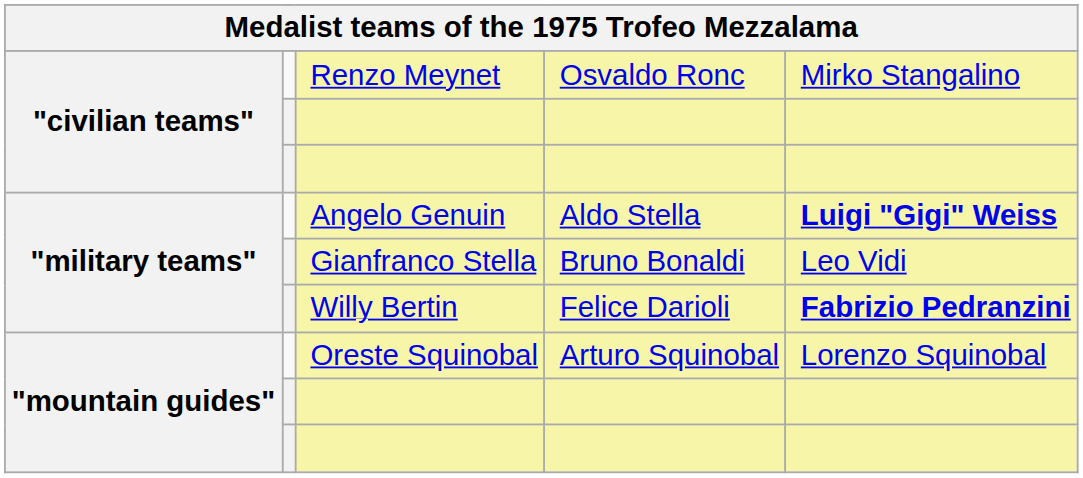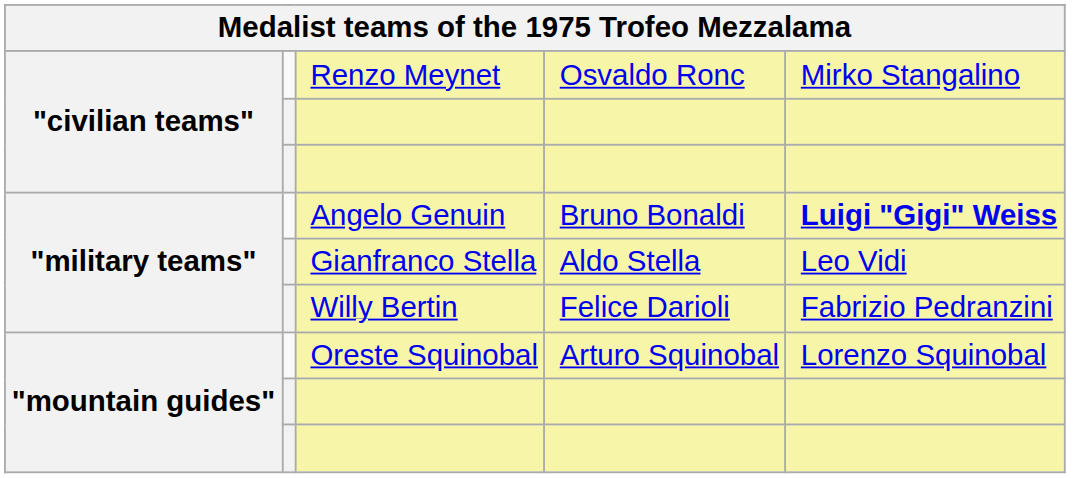Angelo Genuin | column 4: Aldo Stella -> Bruno Bonaldi
Gianfranco Stella | column 4: Bruno Bonaldi -> Aldo Stella
Willy Bertin | column 5: bold -> normal
